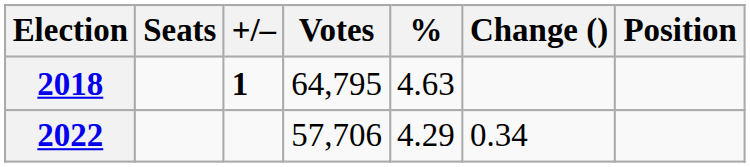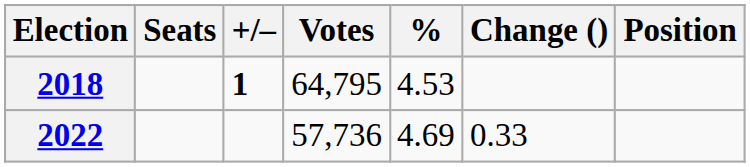2018 | %: 4.63 -> 4.53
2022 | Votes: 57,706 -> 57,736
2022 | %: 4.29 -> 4.69
2022 | Change (): 0.34 -> 0.33
